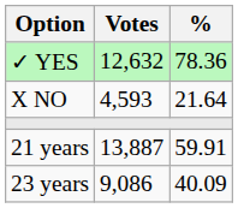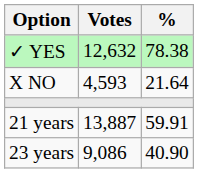✓ YES | %: 78.36 -> 78.38
23 years | %: 40.09 -> 40.90
